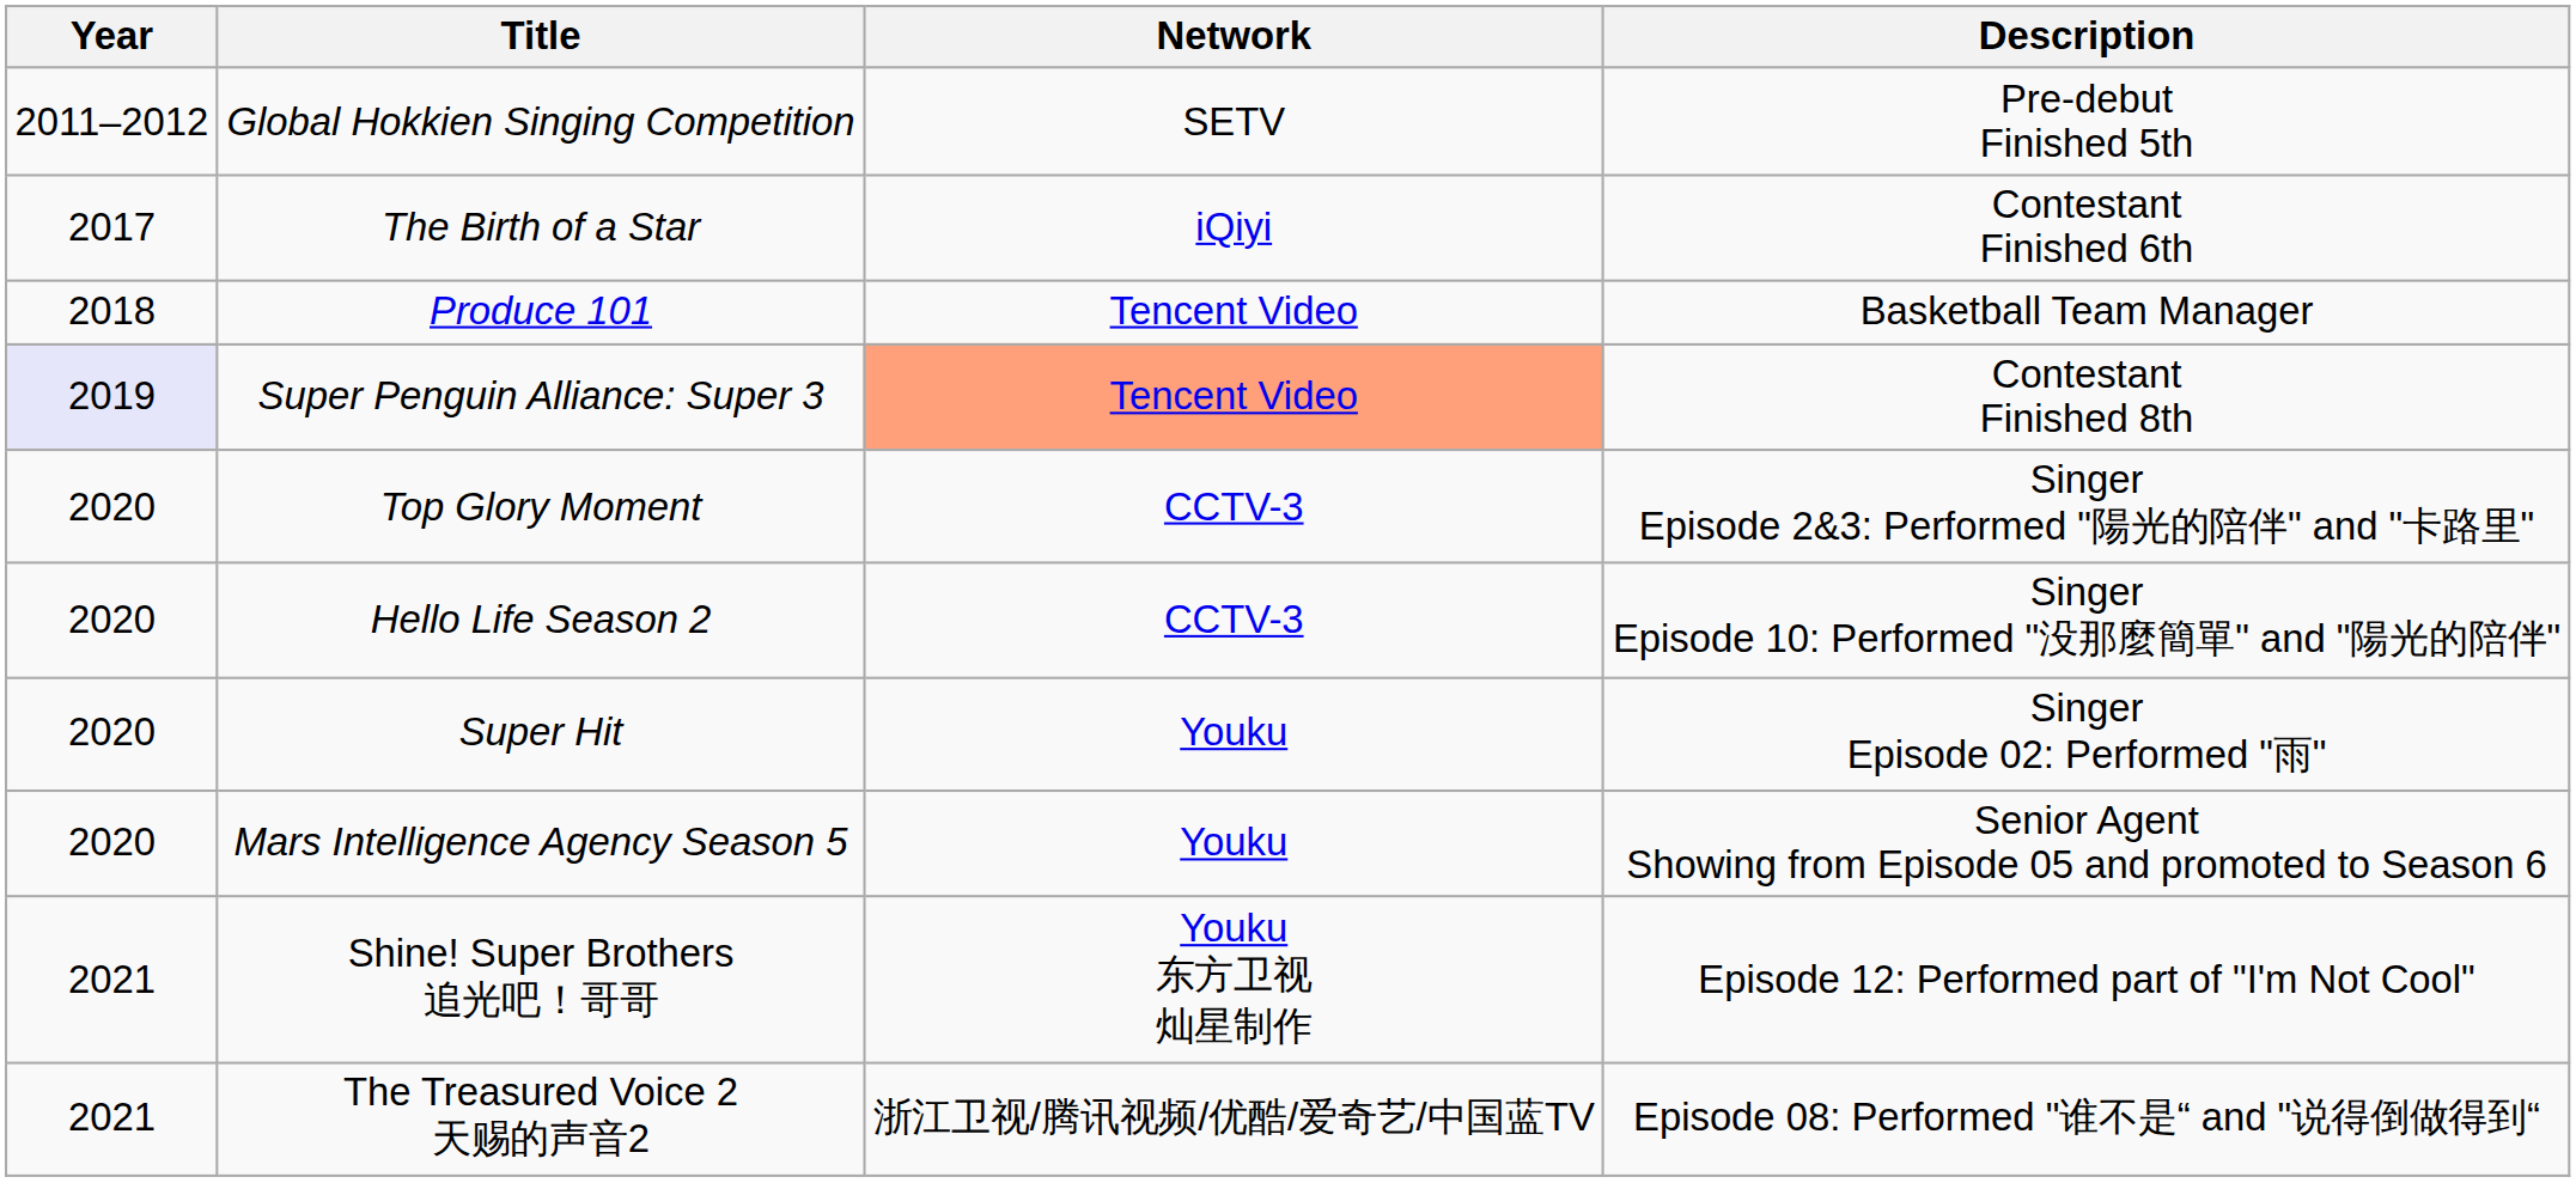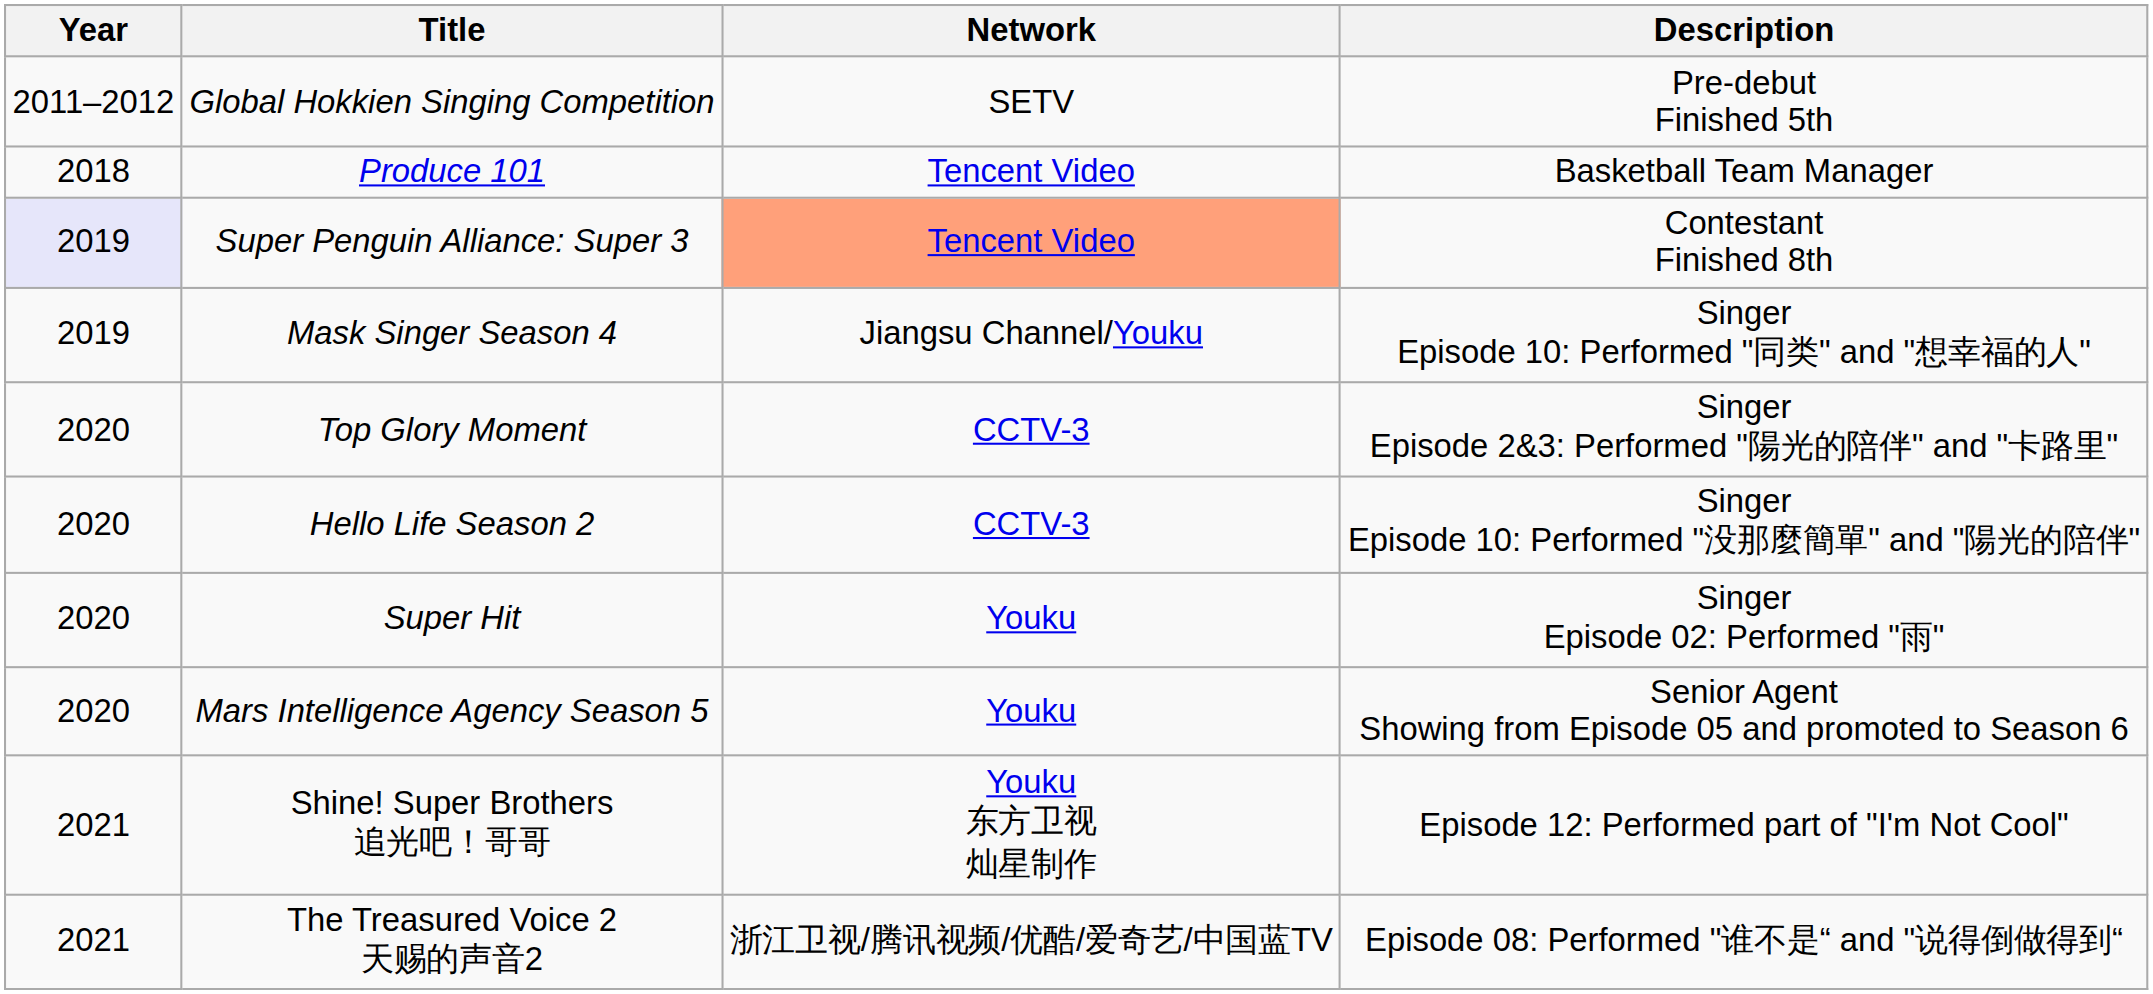- row: 2017 | The Birth of a Star | iQiyi | Contestant Finished 6th
+ row: 2019 | Mask Singer Season 4 | Jiangsu Channel/Youku | Singer Episode 10: Performed "同类" and "想幸福的人"
